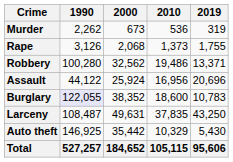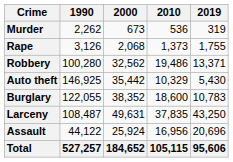rows swapped: Assault <-> Auto theft
Burglary | 1990: lavender background -> no background
